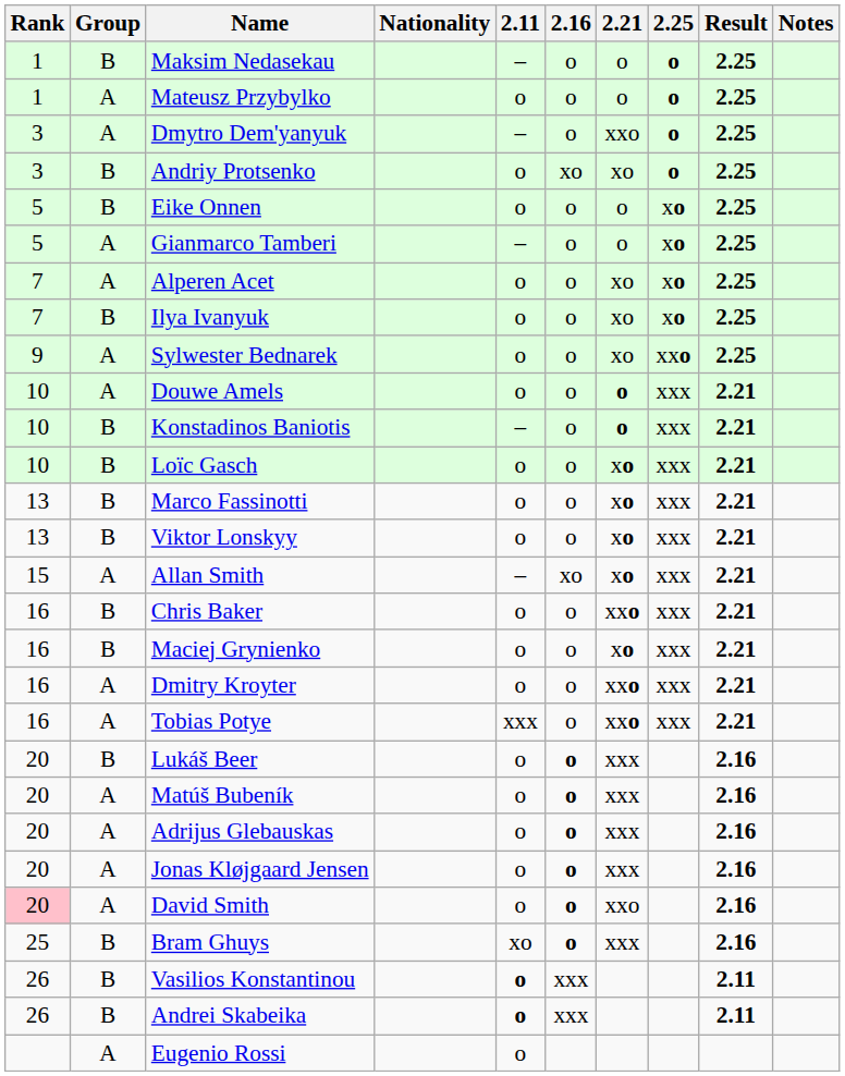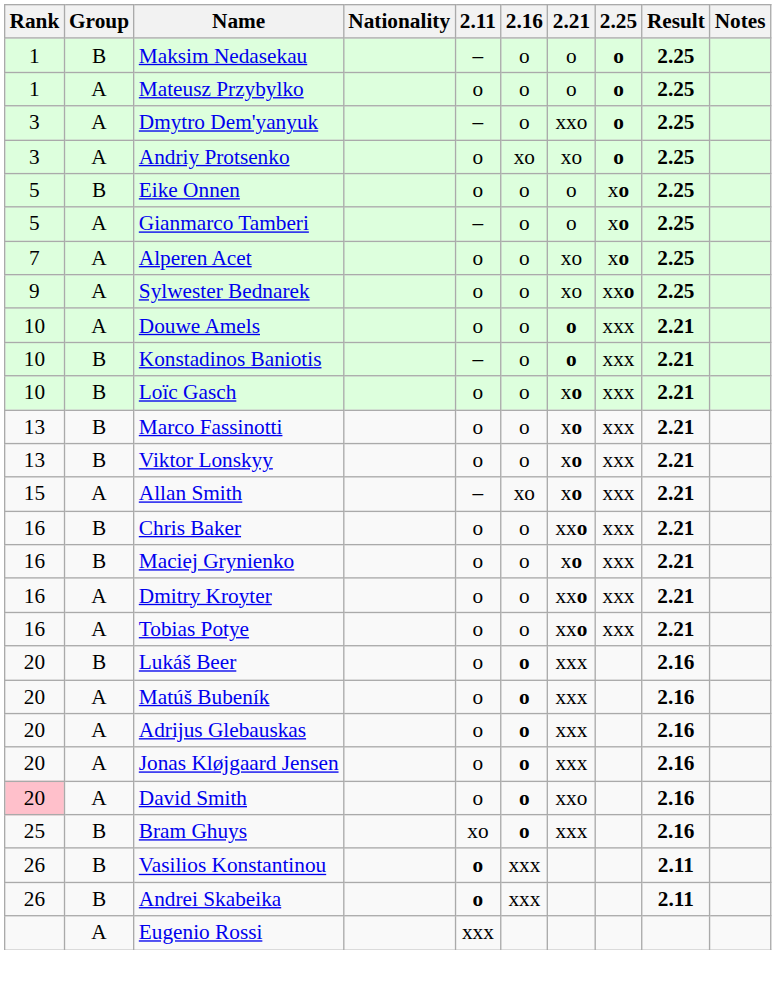Andriy Protsenko | Group: B -> A
- row: 7 | B | Ilya Ivanyuk | o | o | xo | xo | 2.25
Tobias Potye | 2.11: xxx -> o
Eugenio Rossi | 2.11: o -> xxx
